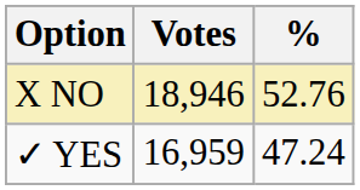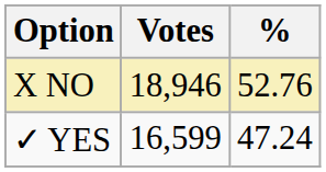✓ YES | Votes: 16,959 -> 16,599
